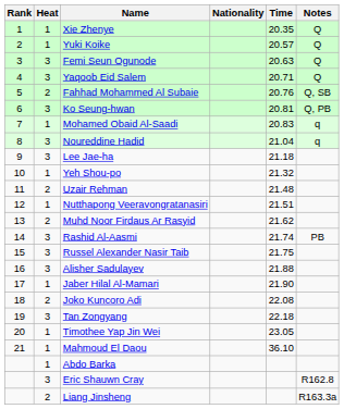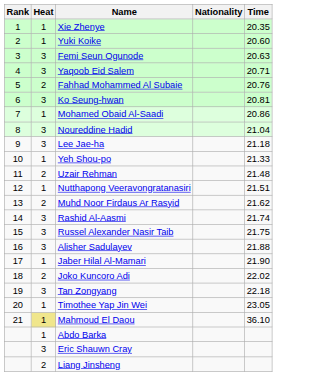- column: Notes | Q | Q | Q | Q | Q, SB | Q, PB | q | q | PB | R162.8 | R163.3a
Yuki Koike | Time: 20.57 -> 20.60
Mohamed Obaid Al-Saadi | Time: 20.83 -> 20.86
Yeh Shou-po | Time: 21.32 -> 21.33
Joko Kuncoro Adi | Time: 22.08 -> 22.02
Mahmoud El Daou | Heat: no background -> khaki background
